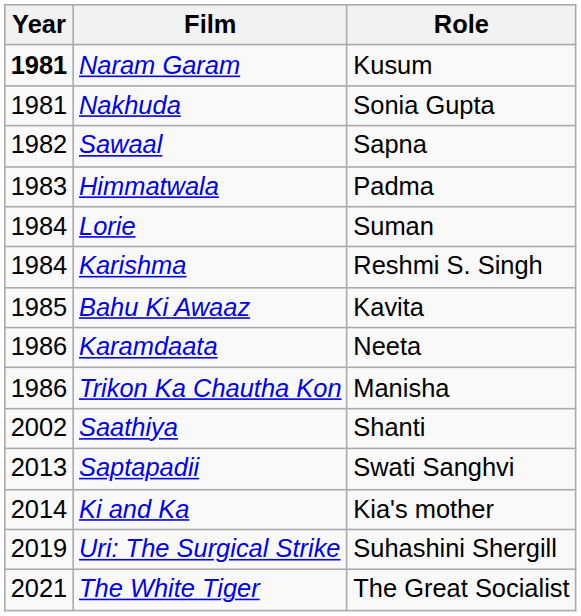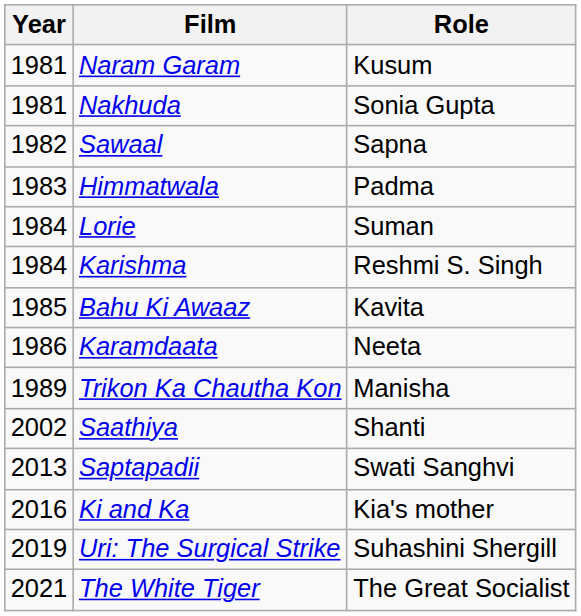Naram Garam | Year: bold -> normal
Trikon Ka Chautha Kon | Year: 1986 -> 1989
Ki and Ka | Year: 2014 -> 2016
